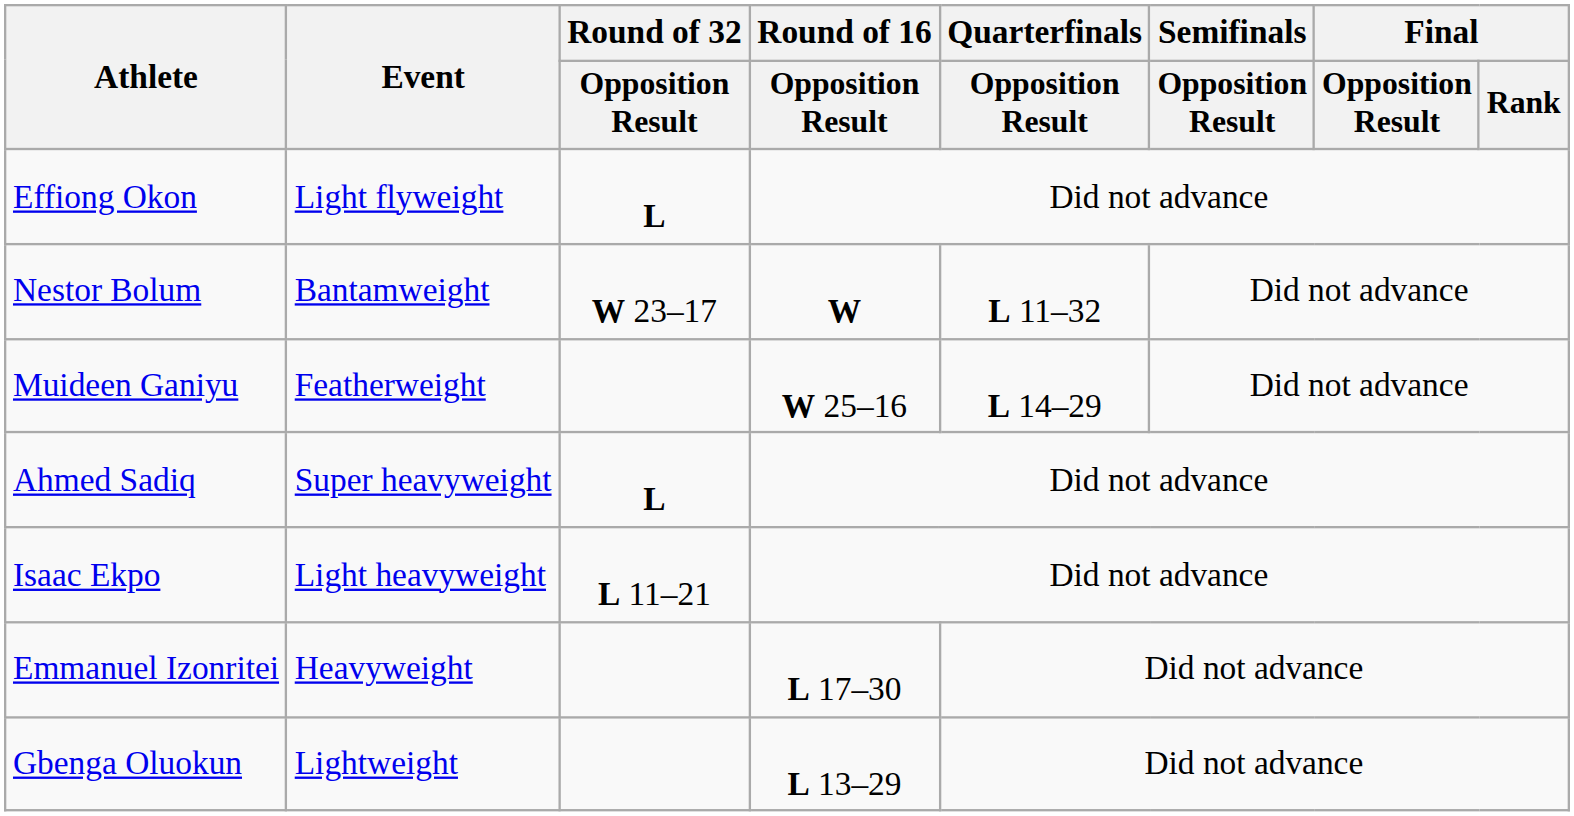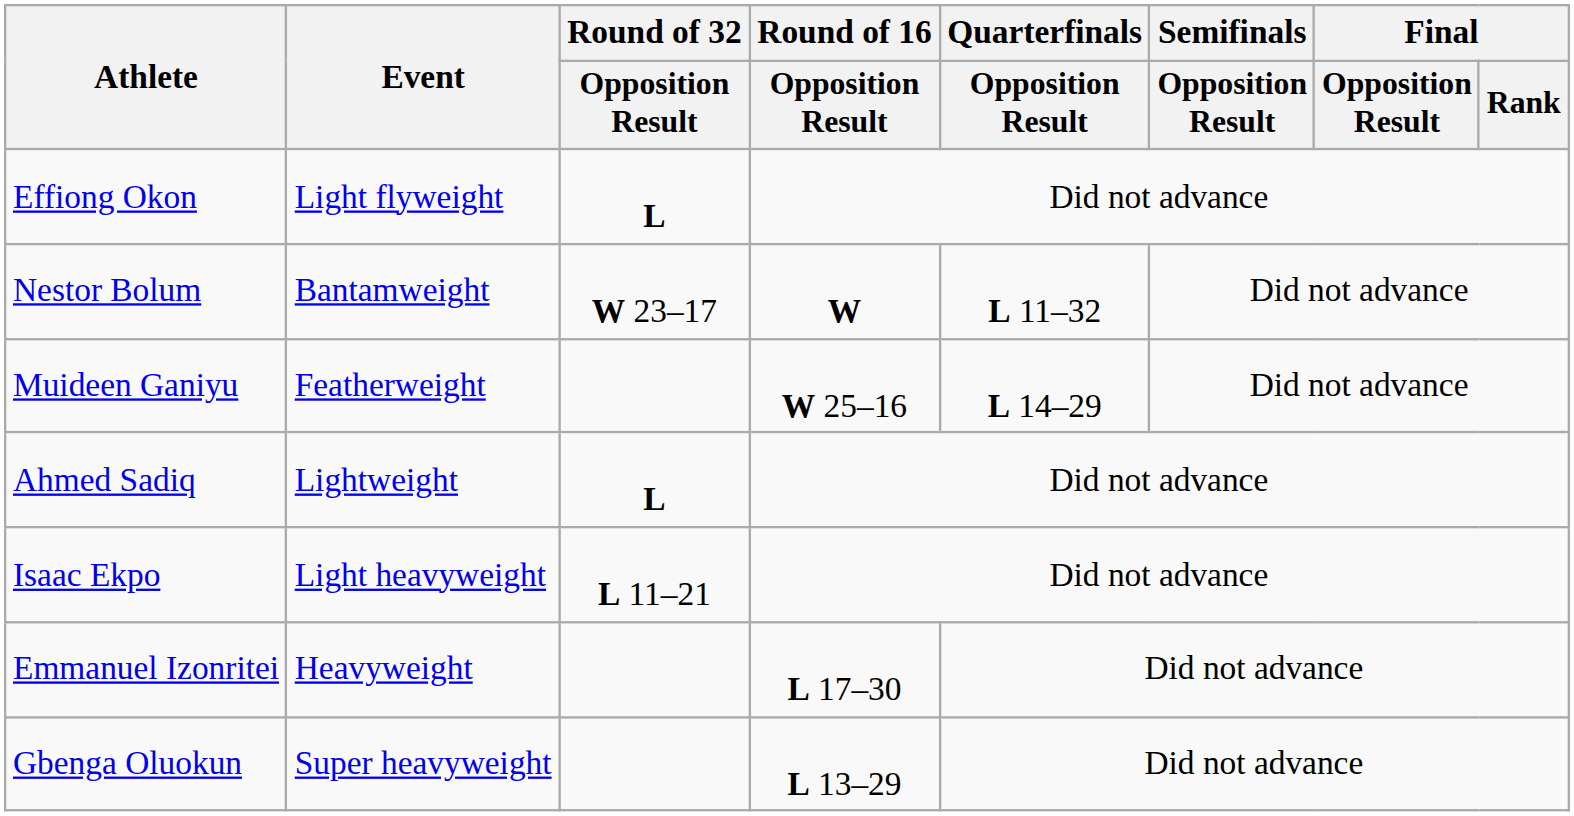Ahmed Sadiq | Event: Super heavyweight -> Lightweight
Gbenga Oluokun | Event: Lightweight -> Super heavyweight
